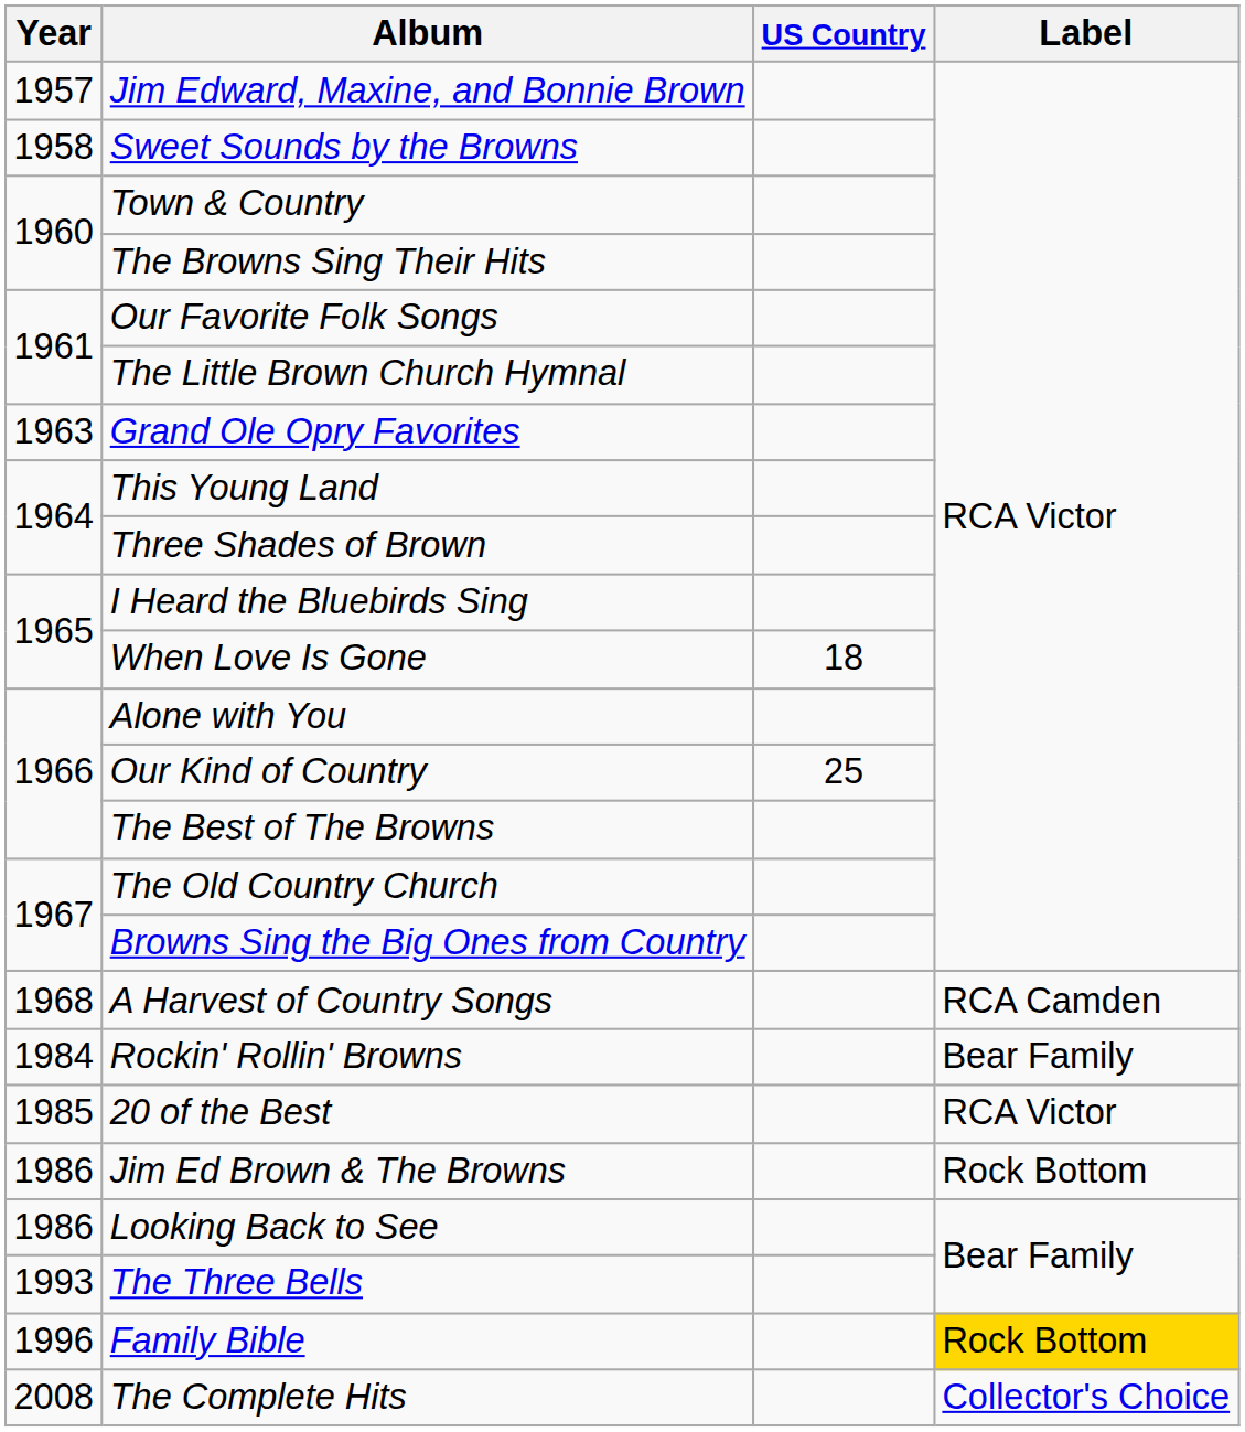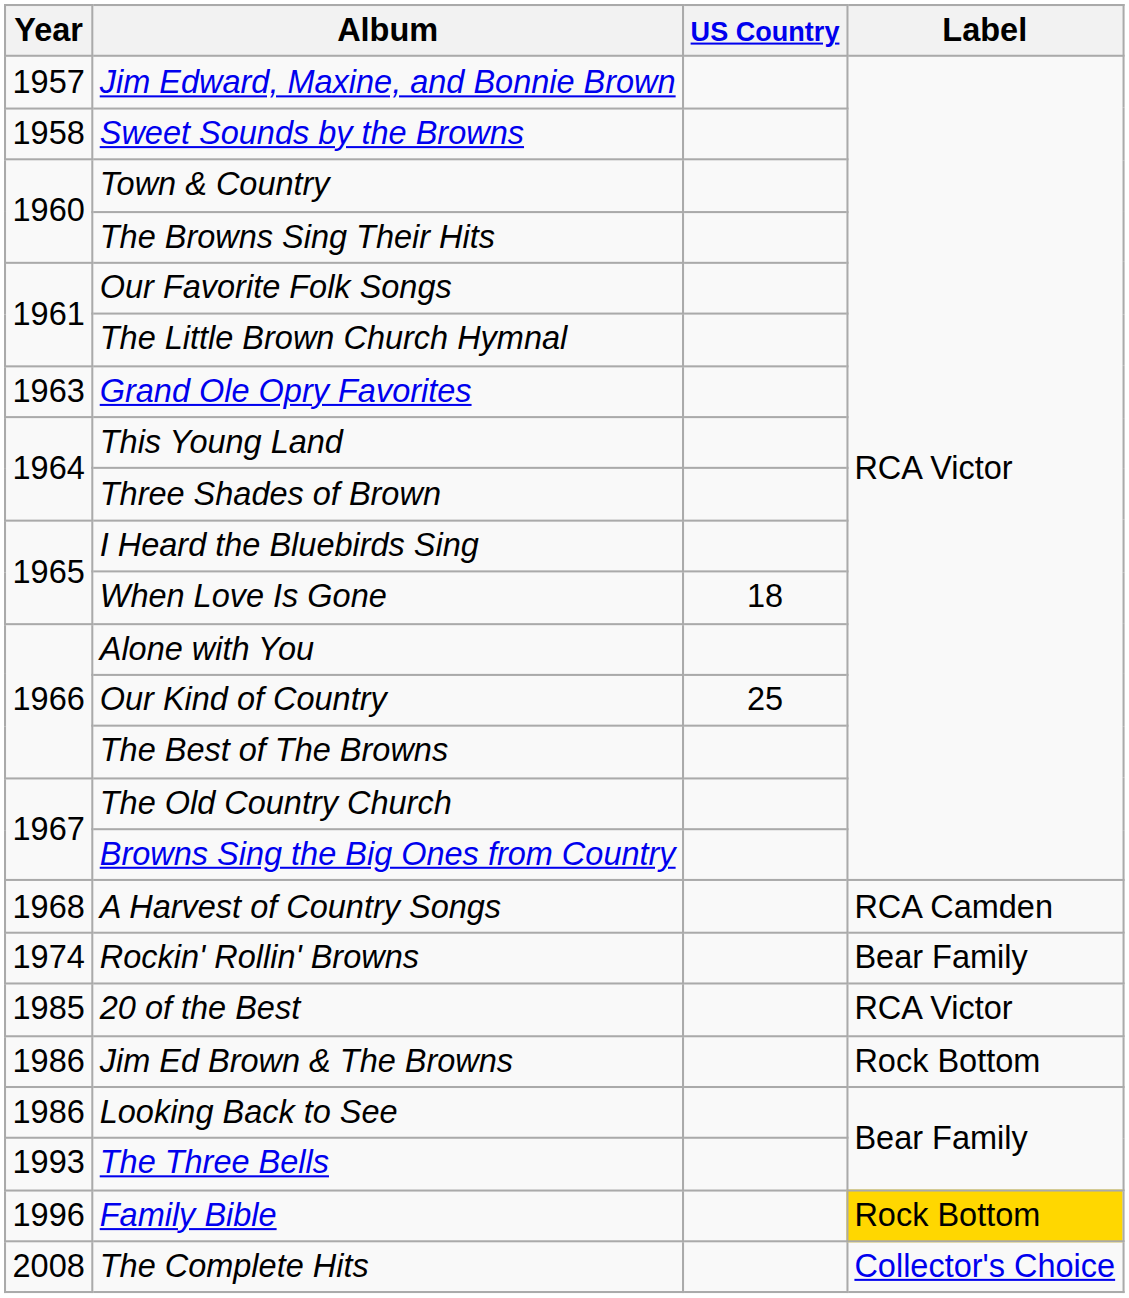Rockin' Rollin' Browns | Year: 1984 -> 1974
